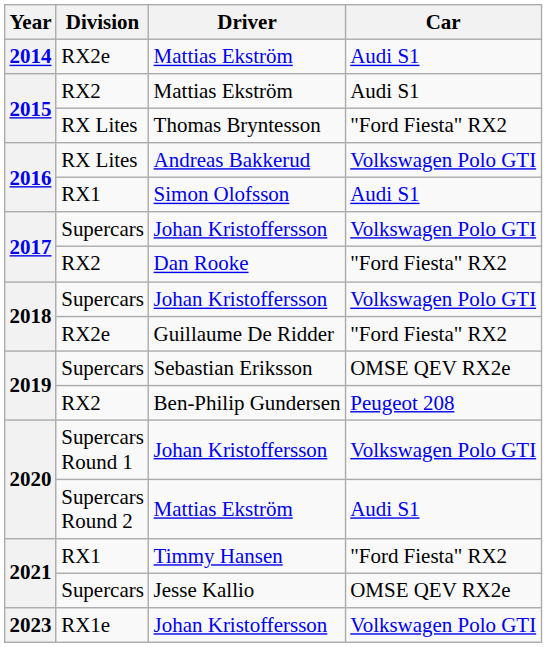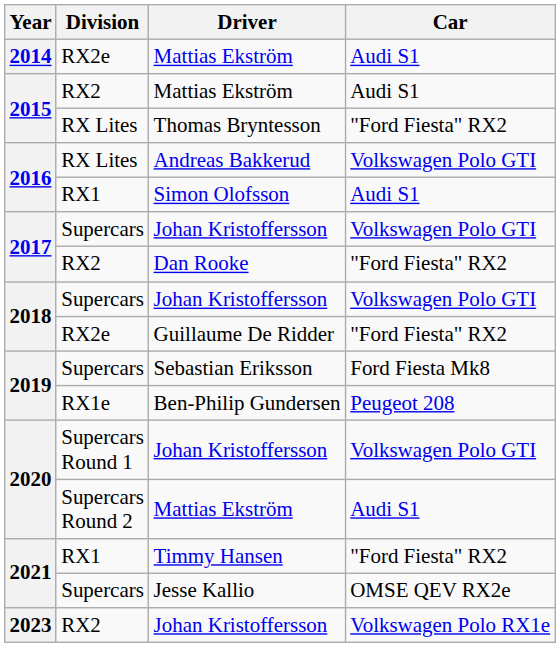Sebastian Eriksson | Car: OMSE QEV RX2e -> Ford Fiesta Mk8
Ben-Philip Gundersen | Division: RX2 -> RX1e
2023 / Johan Kristoffersson | Division: RX1e -> RX2
2023 / Johan Kristoffersson | Car: Volkswagen Polo GTI -> Volkswagen Polo RX1e
